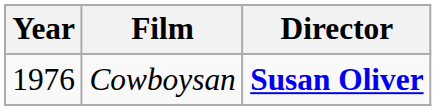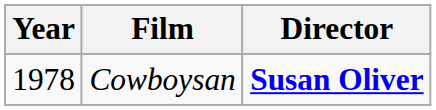Cowboysan | Year: 1976 -> 1978
